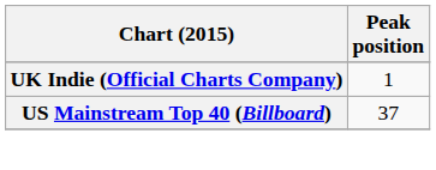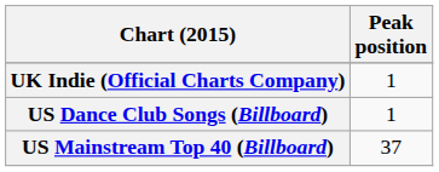+ row: US Dance Club Songs (Billboard) | 1
